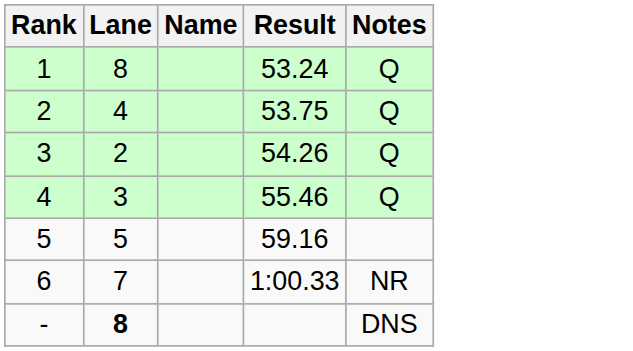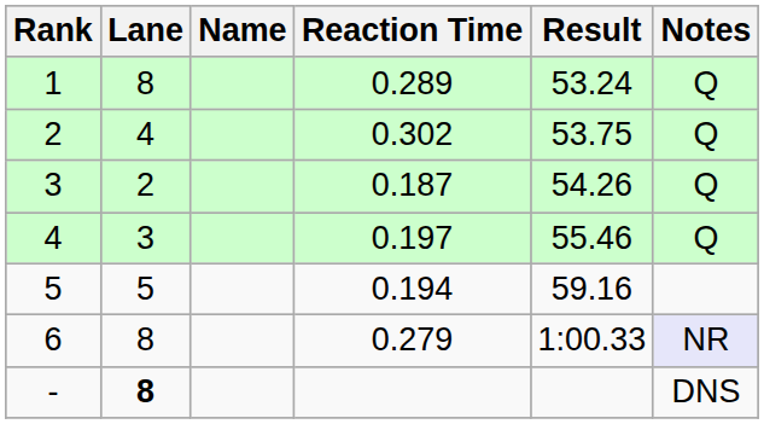+ column: Reaction Time | 0.289 | 0.302 | 0.187 | 0.197 | 0.194 | 0.279
6 | Lane: 7 -> 8
6 | Notes: no background -> lavender background
